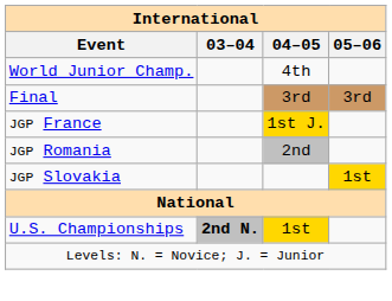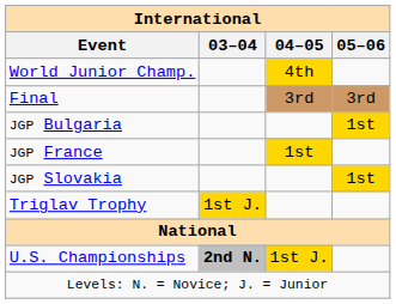World Junior Champ. | 04–05: no background -> gold background
+ row: JGP Bulgaria | 1st
JGP France | 04–05: 1st J. -> 1st
- row: JGP Romania | 2nd
+ row: Triglav Trophy | 1st J.
U.S. Championships | 04–05: 1st -> 1st J.
